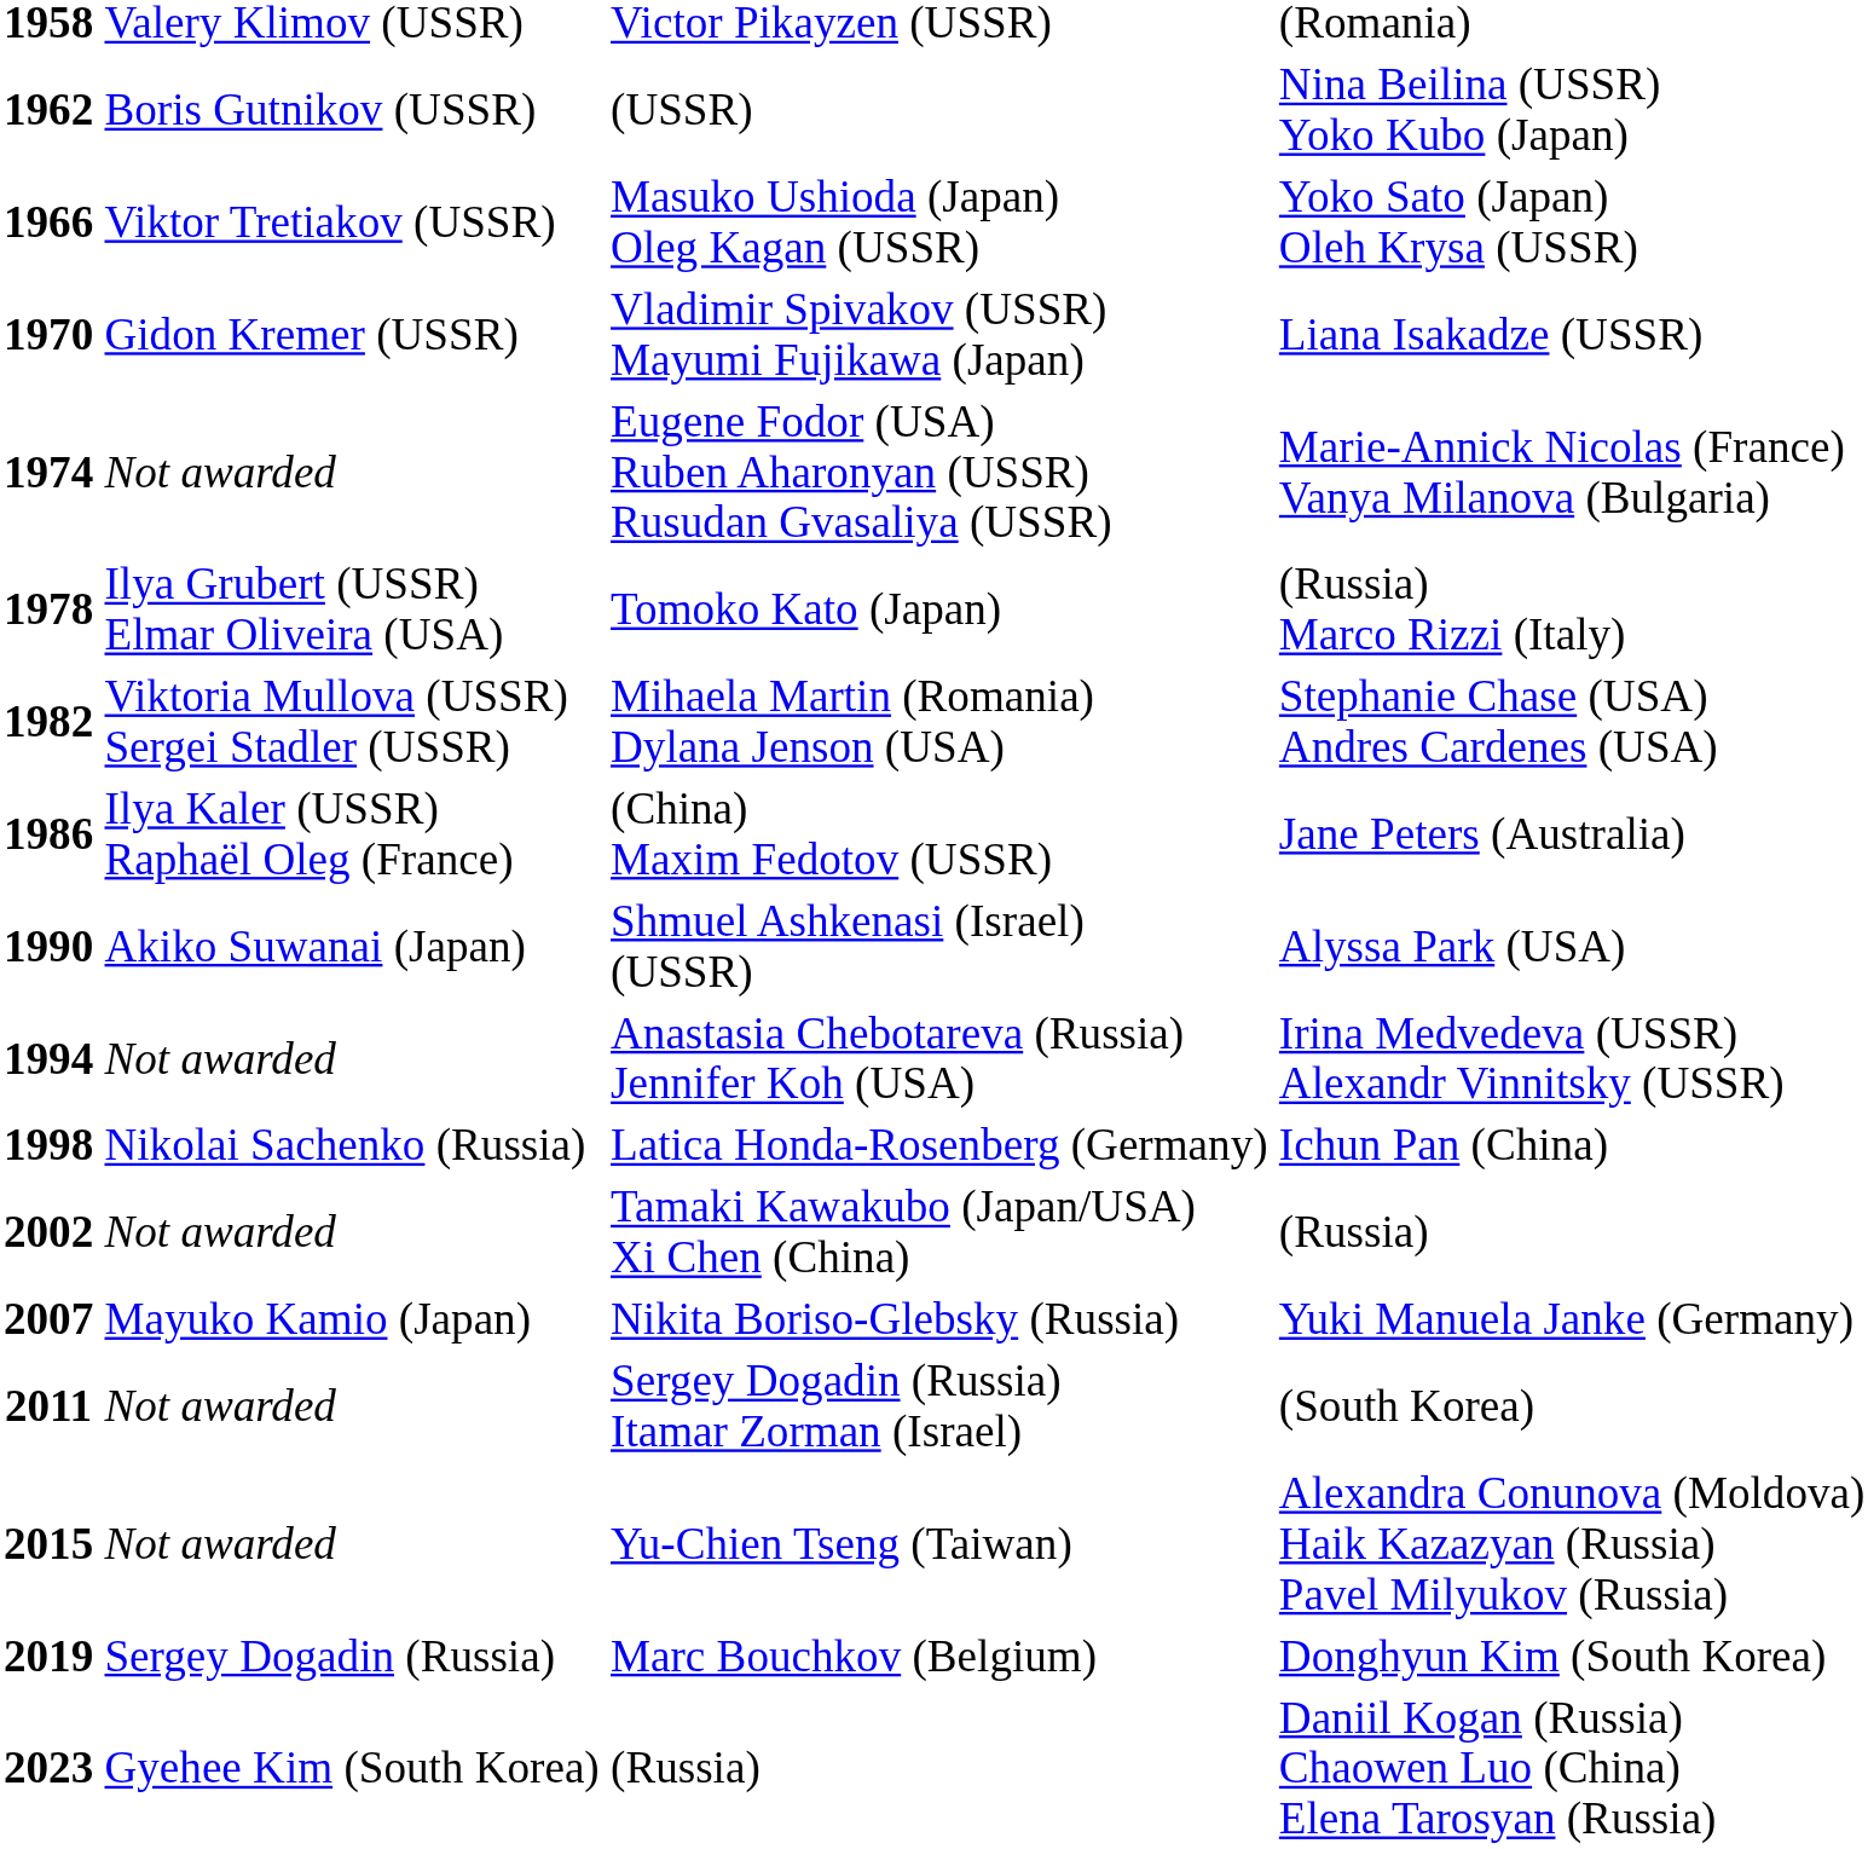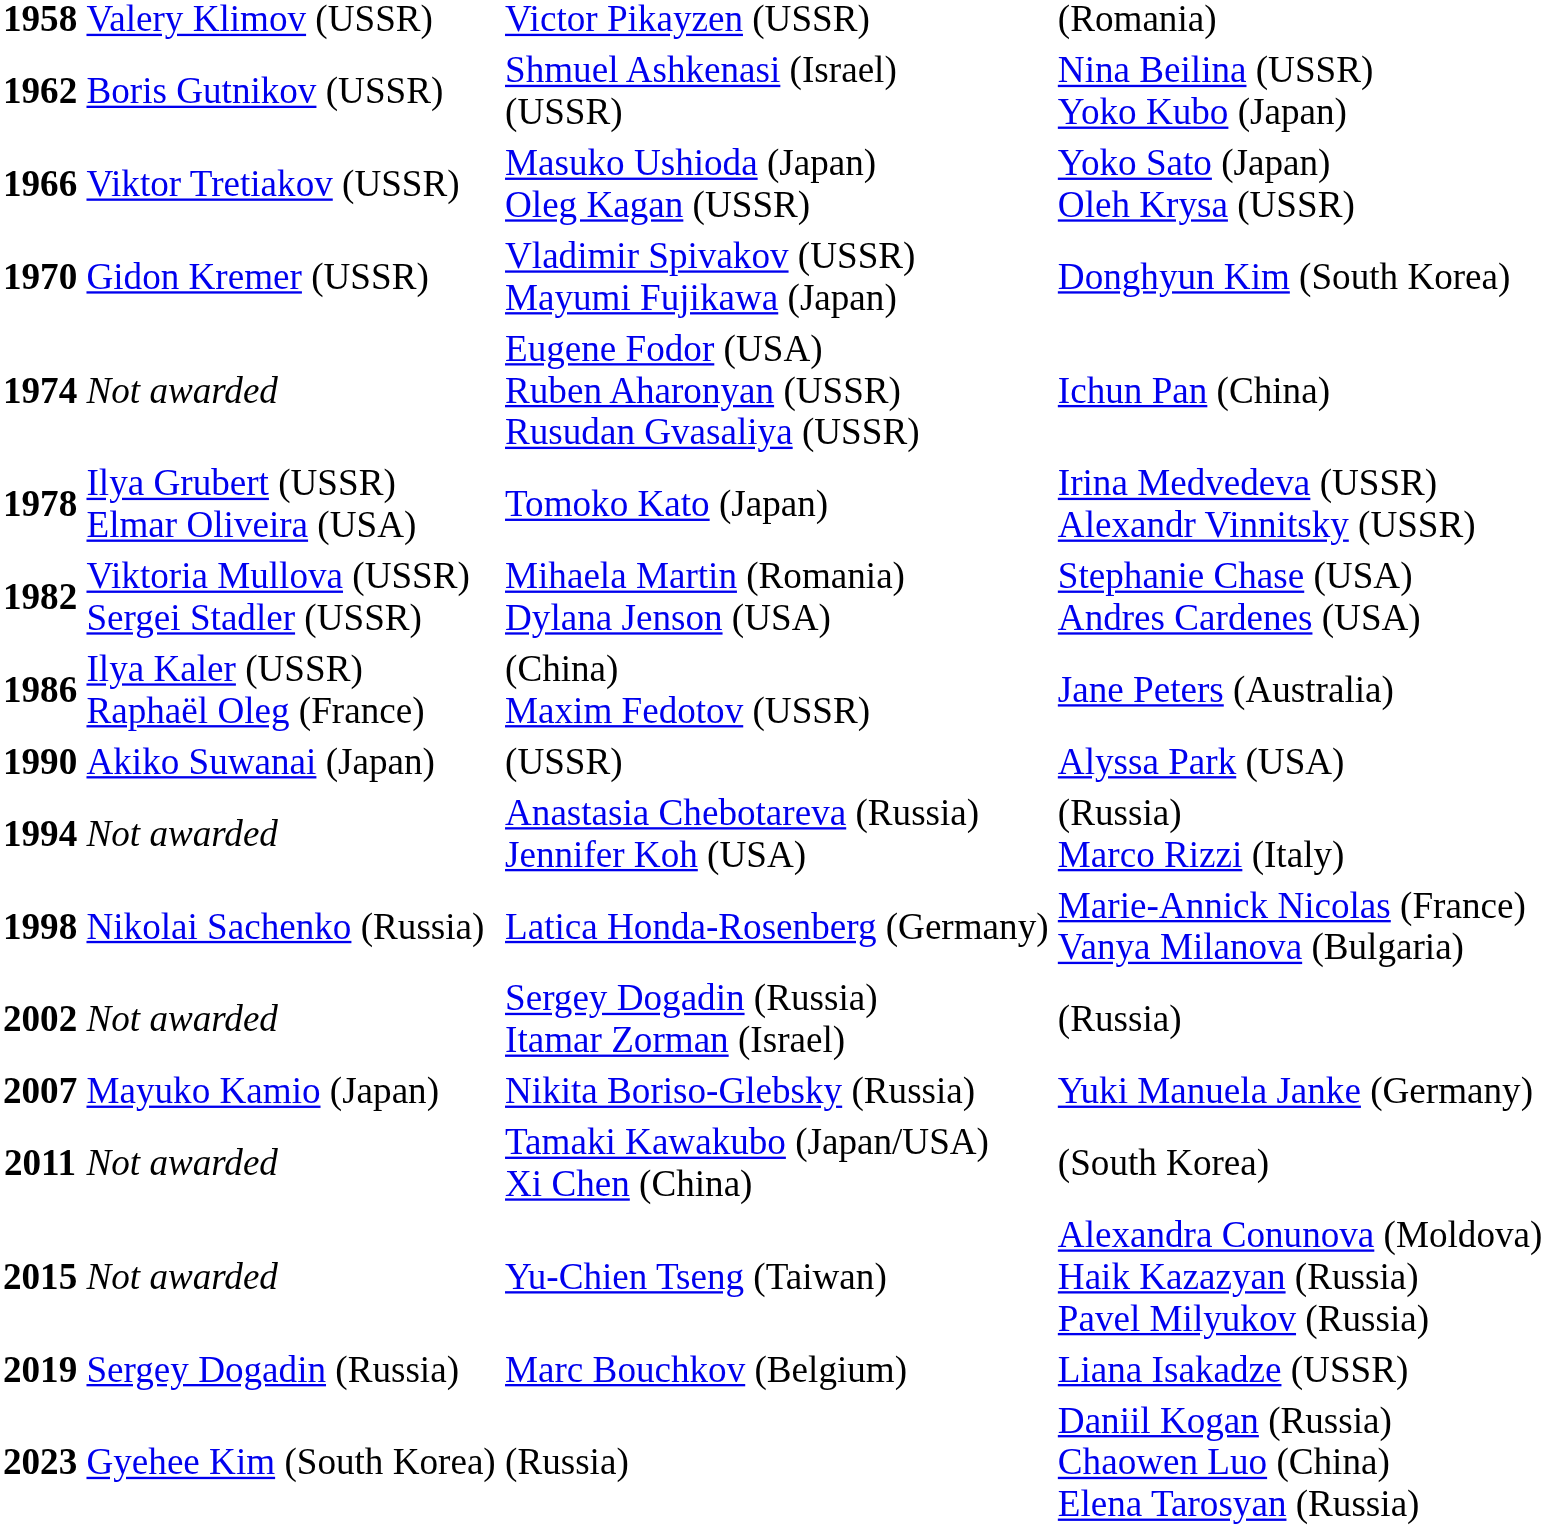1962 | column 3: (USSR) -> Shmuel Ashkenasi (Israel) (USSR)
1970 | column 4: Liana Isakadze (USSR) -> Donghyun Kim (South Korea)
1974 | column 4: Marie-Annick Nicolas (France) Vanya Milanova (Bulgaria) -> Ichun Pan (China)
1978 | column 4: (Russia) Marco Rizzi (Italy) -> Irina Medvedeva (USSR) Alexandr Vinnitsky (USSR)
1990 | column 3: Shmuel Ashkenasi (Israel) (USSR) -> (USSR)
1994 | column 4: Irina Medvedeva (USSR) Alexandr Vinnitsky (USSR) -> (Russia) Marco Rizzi (Italy)
1998 | column 4: Ichun Pan (China) -> Marie-Annick Nicolas (France) Vanya Milanova (Bulgaria)
2002 | column 3: Tamaki Kawakubo (Japan/USA) Xi Chen (China) -> Sergey Dogadin (Russia) Itamar Zorman (Israel)
2011 | column 3: Sergey Dogadin (Russia) Itamar Zorman (Israel) -> Tamaki Kawakubo (Japan/USA) Xi Chen (China)
2019 | column 4: Donghyun Kim (South Korea) -> Liana Isakadze (USSR)
